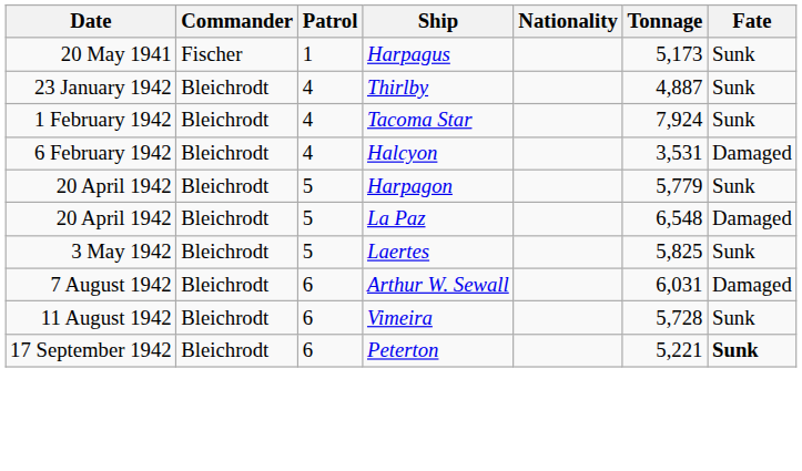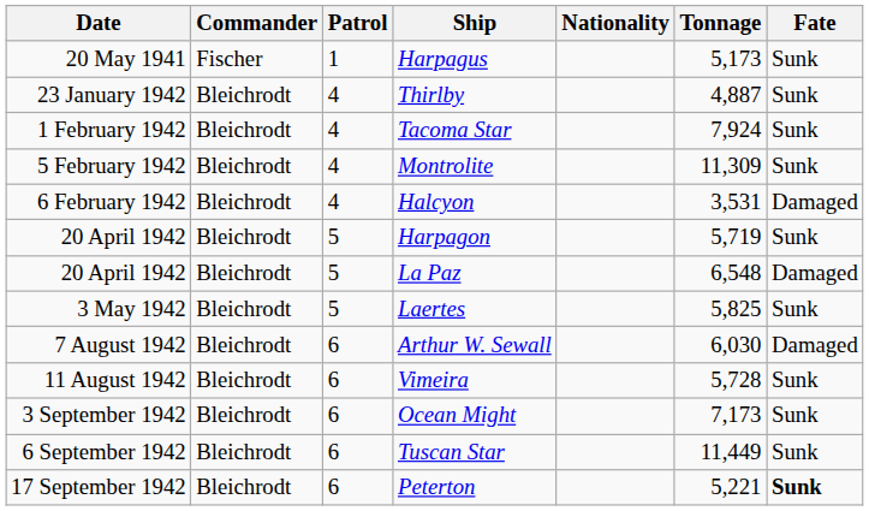+ row: 5 February 1942 | Bleichrodt | 4 | Montrolite | 11,309 | Sunk
Harpagon | Tonnage: 5,779 -> 5,719
Arthur W. Sewall | Tonnage: 6,031 -> 6,030
+ row: 3 September 1942 | Bleichrodt | 6 | Ocean Might | 7,173 | Sunk
+ row: 6 September 1942 | Bleichrodt | 6 | Tuscan Star | 11,449 | Sunk
